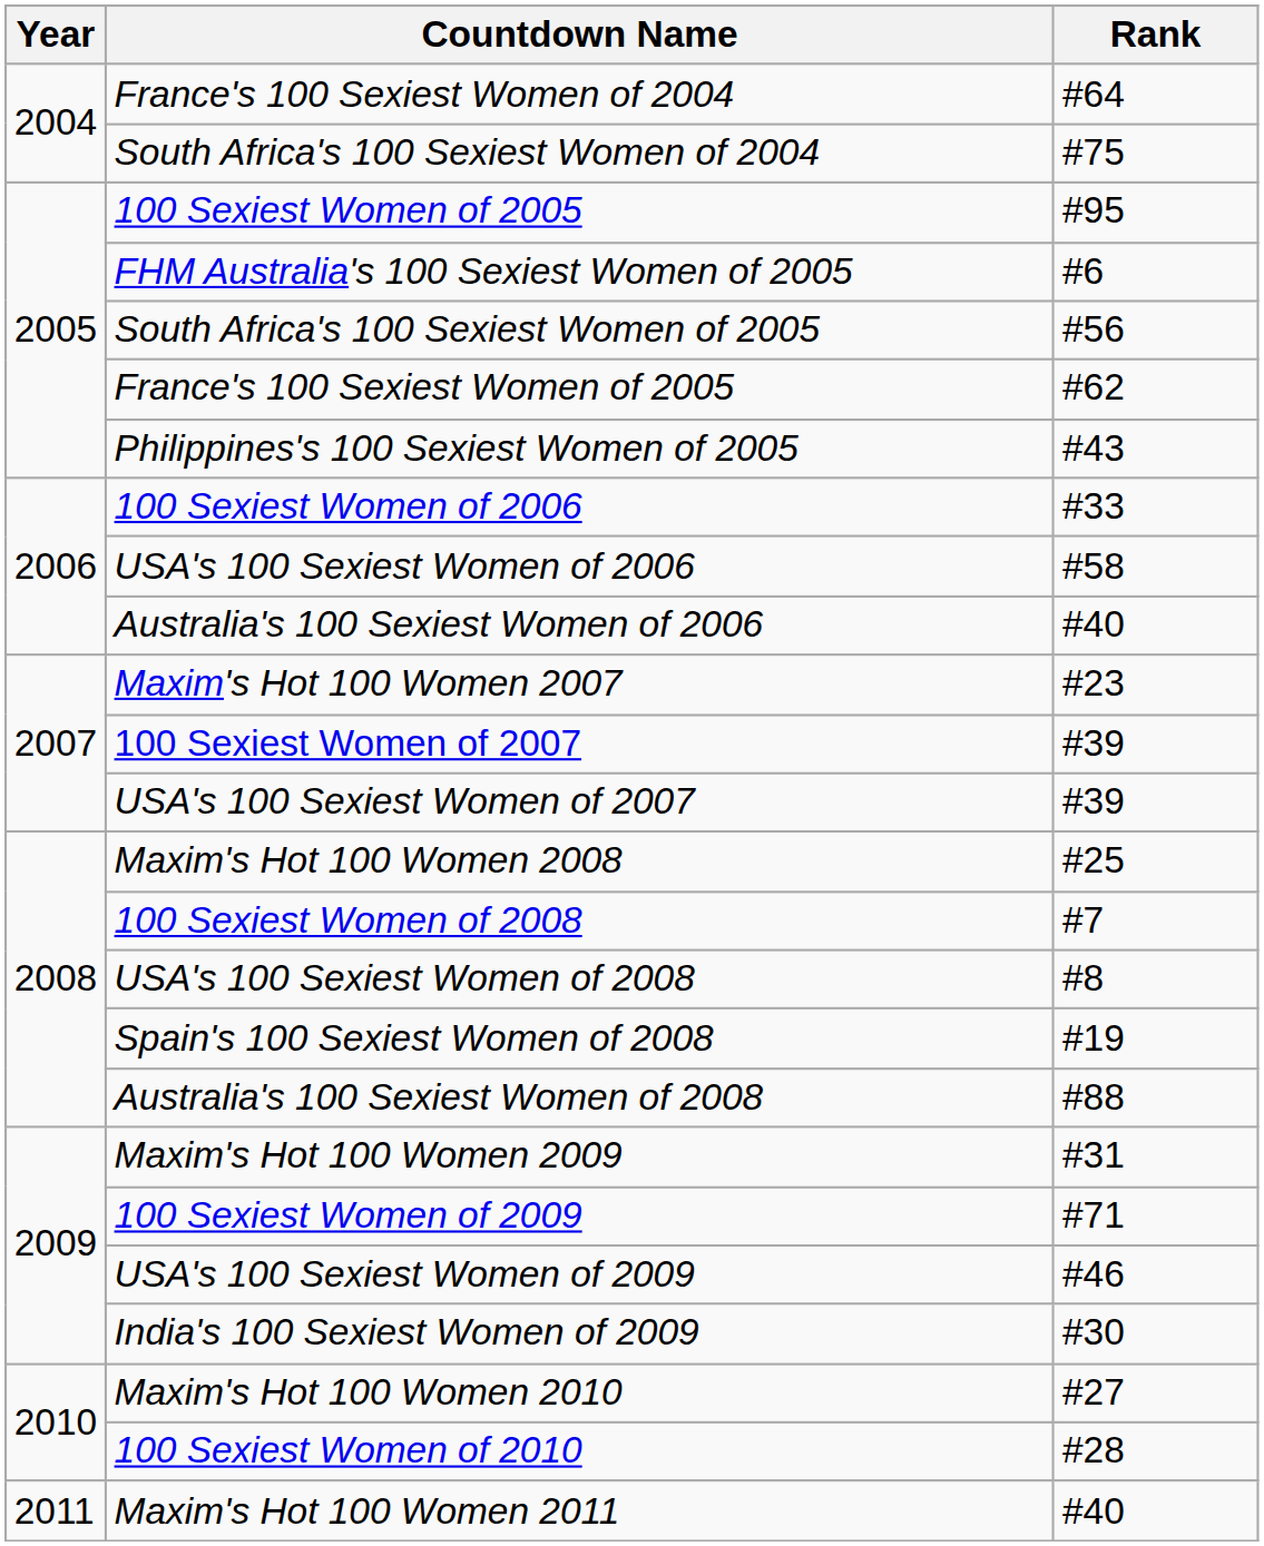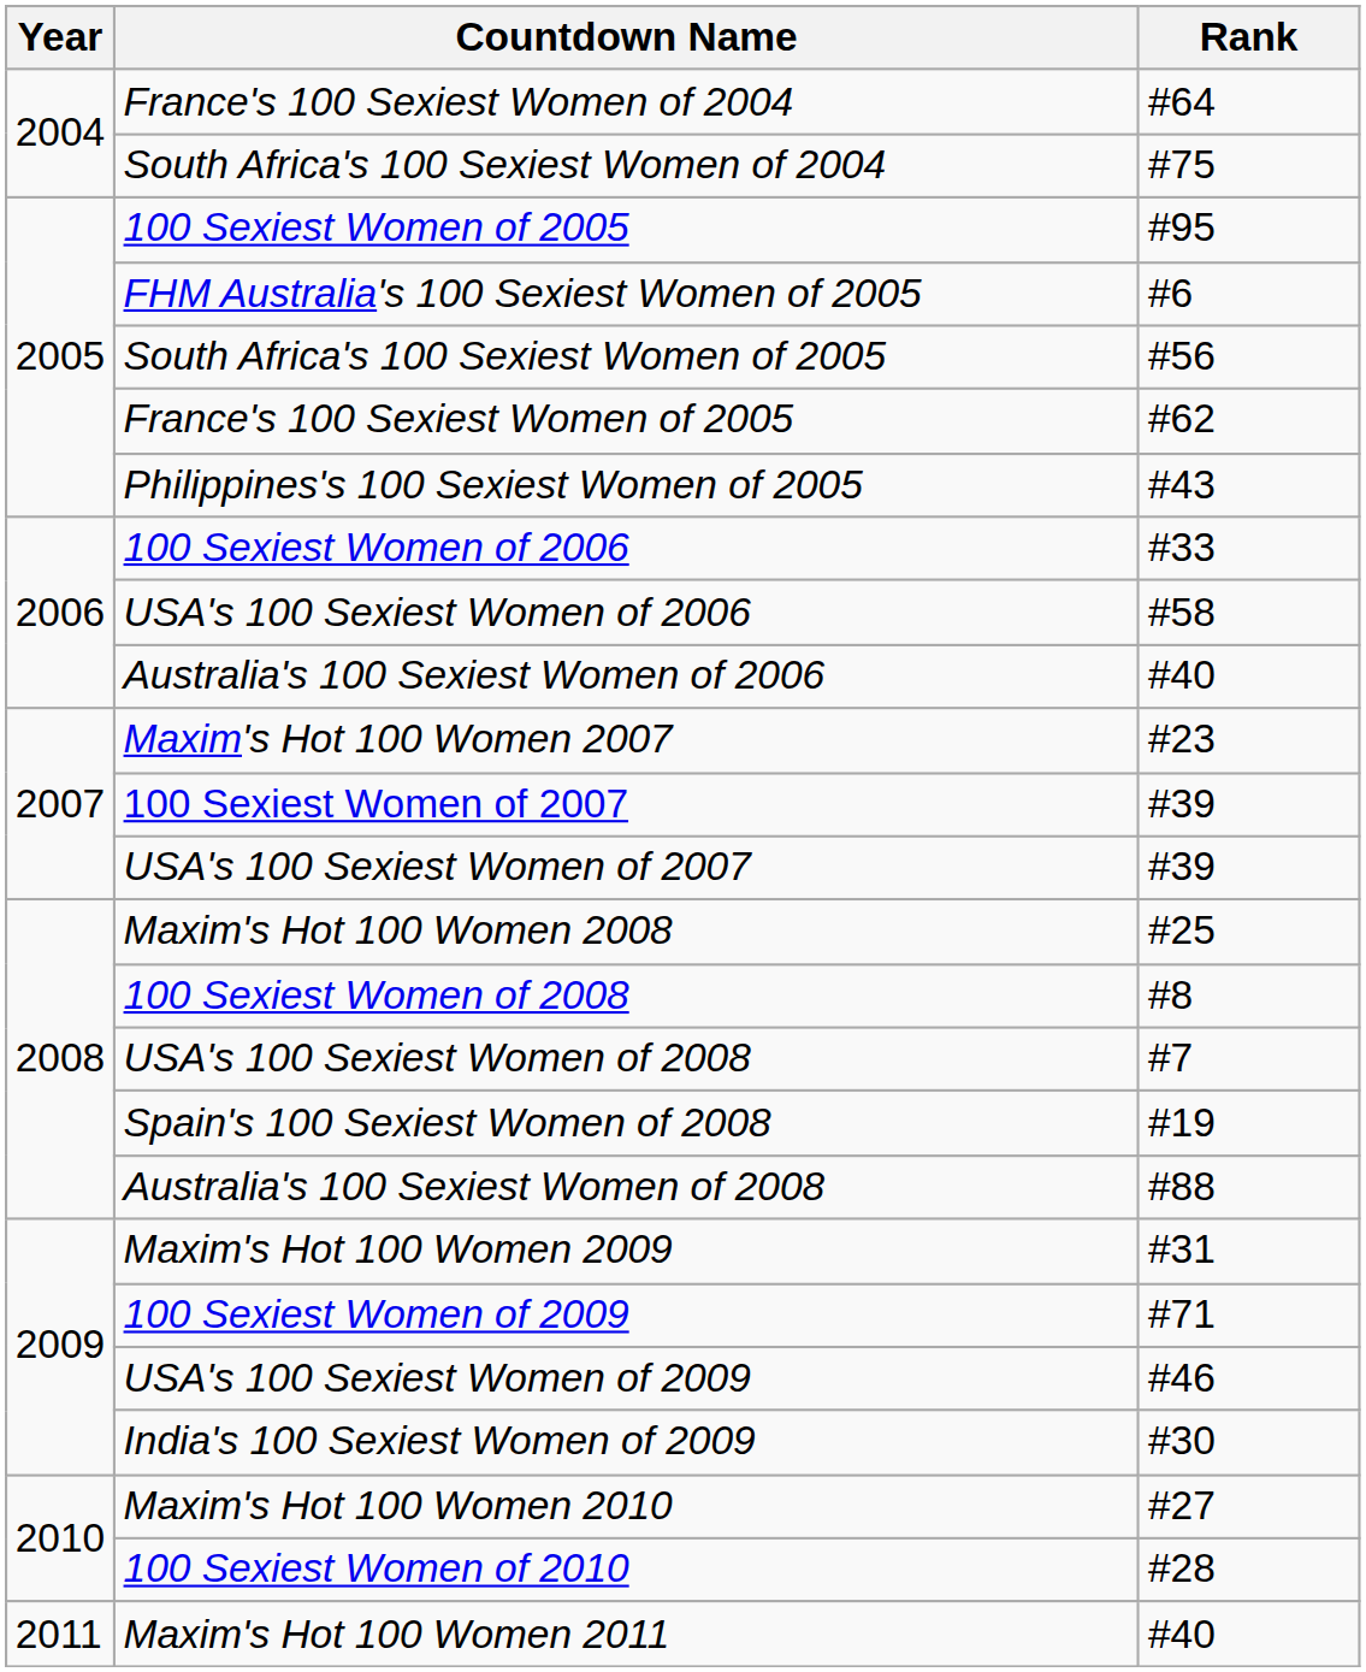100 Sexiest Women of 2008 | Rank: #7 -> #8
USA's 100 Sexiest Women of 2008 | Rank: #8 -> #7
